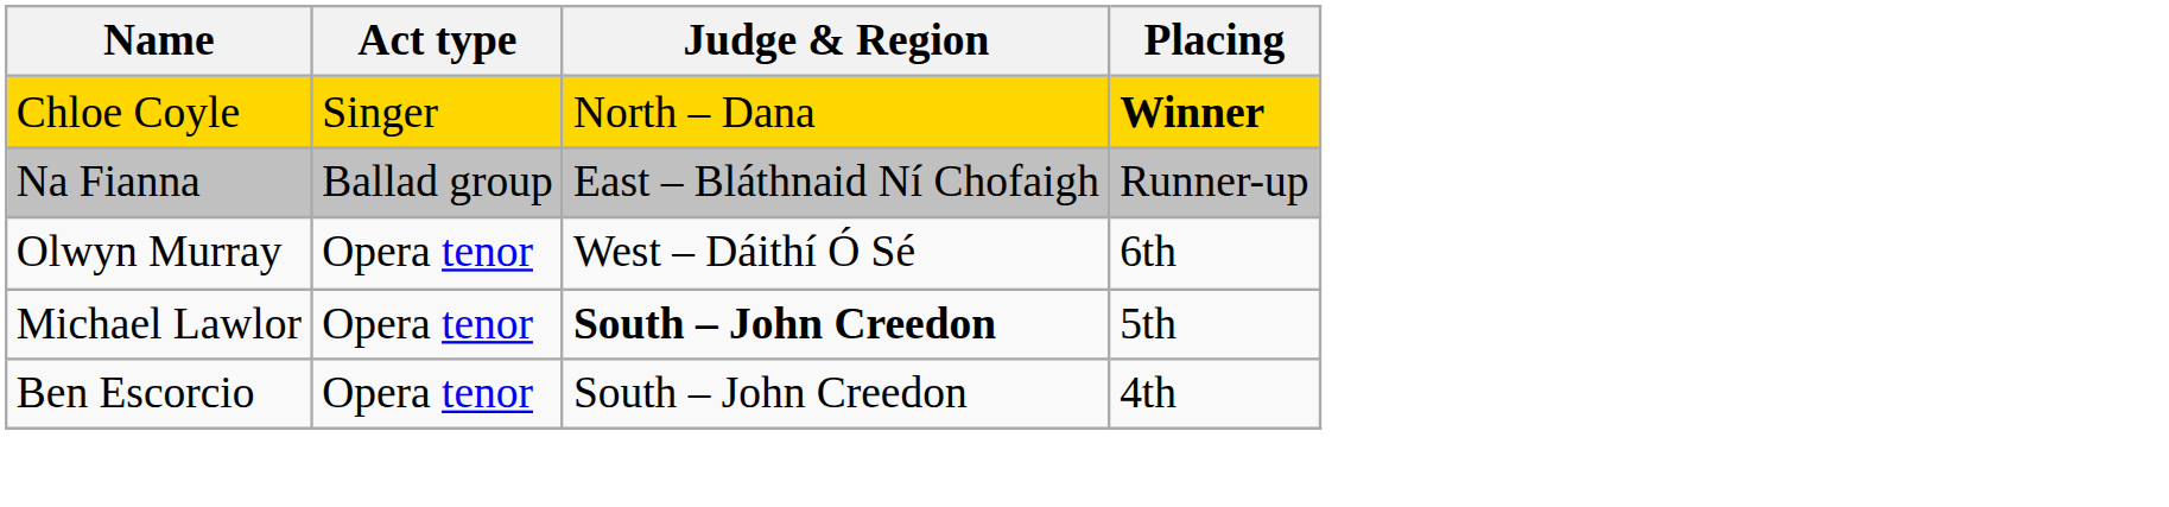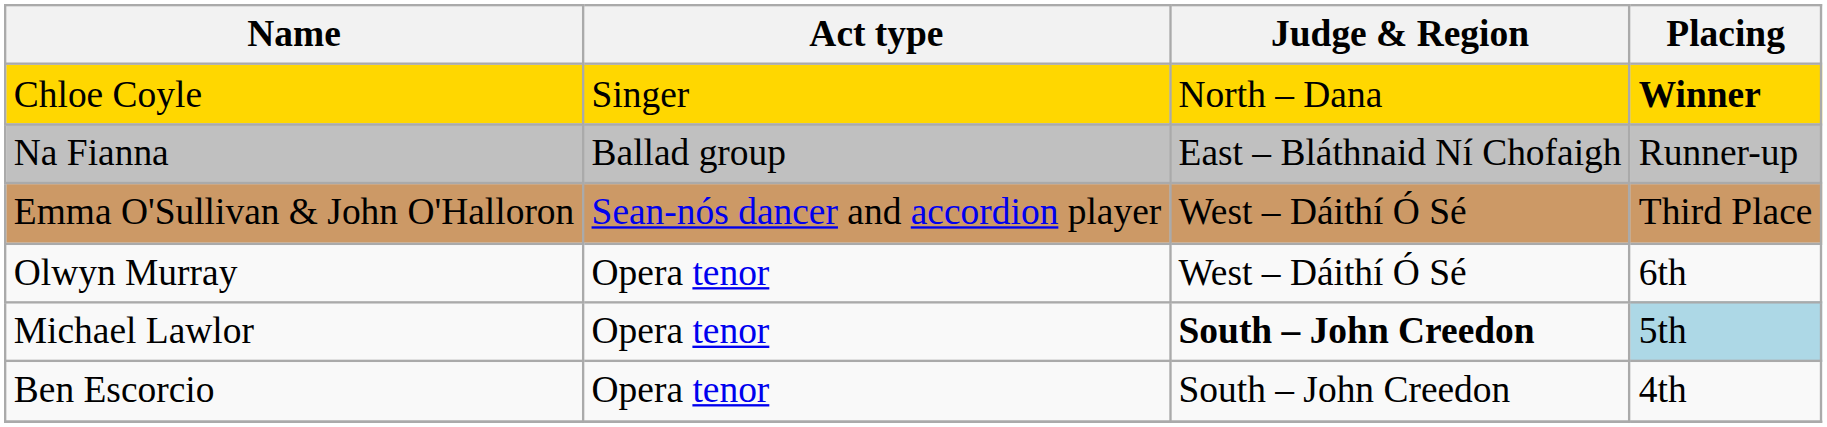+ row: Emma O'Sullivan & John O'Halloron | Sean-nós dancer and accordion player | West – Dáithí Ó Sé | Third Place
Michael Lawlor | Placing: no background -> lightblue background
